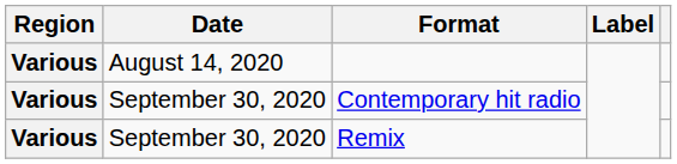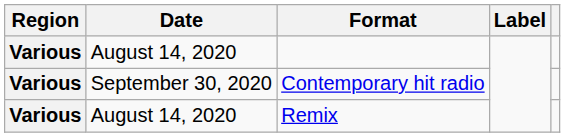Remix | Date: September 30, 2020 -> August 14, 2020
